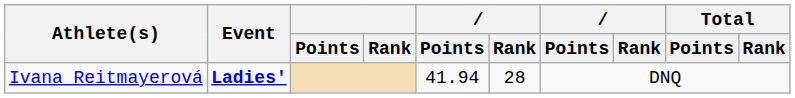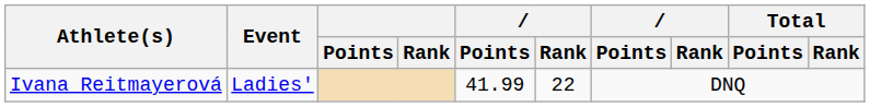Ivana Reitmayerová | Event: bold -> normal
Ivana Reitmayerová | column 5: 41.94 -> 41.99
Ivana Reitmayerová | column 6: 28 -> 22
